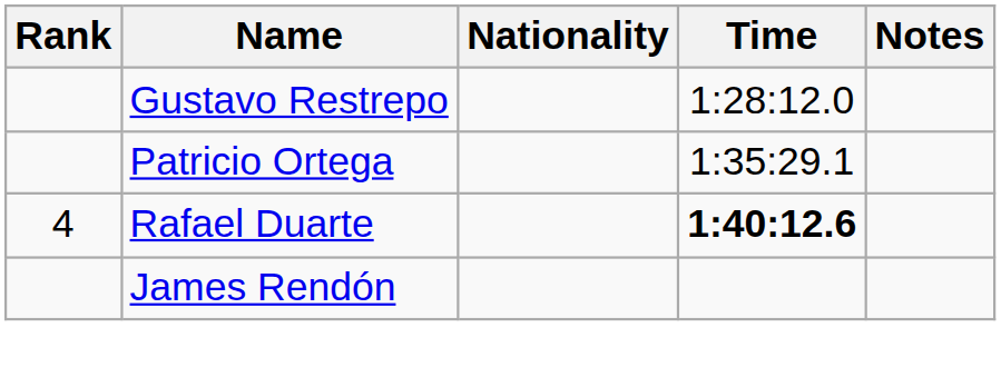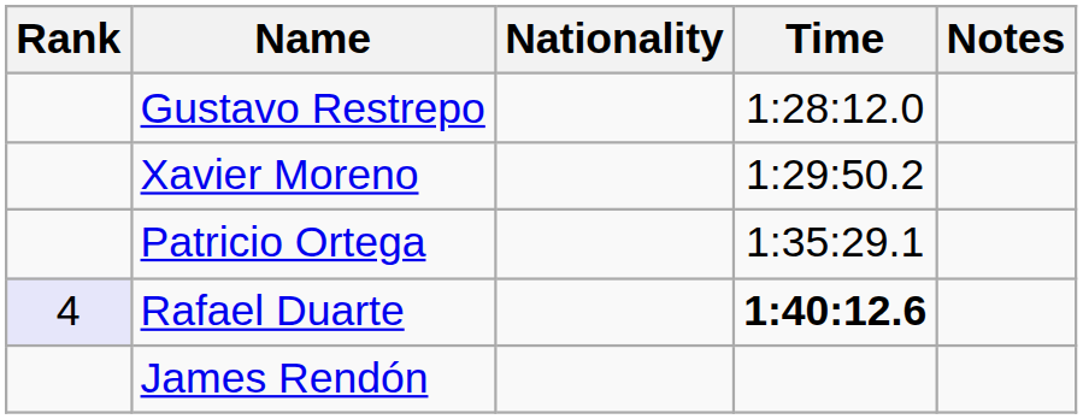+ row: Xavier Moreno | 1:29:50.2
Rafael Duarte | Rank: no background -> lavender background
